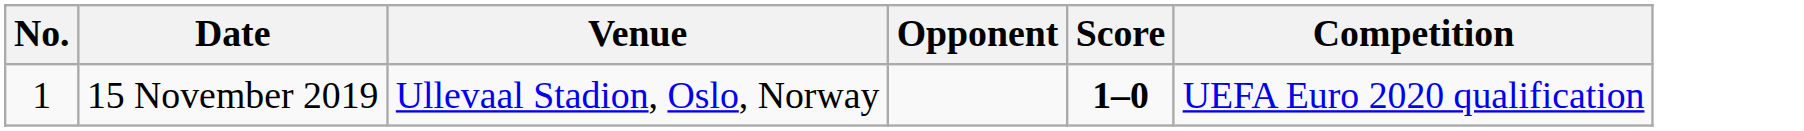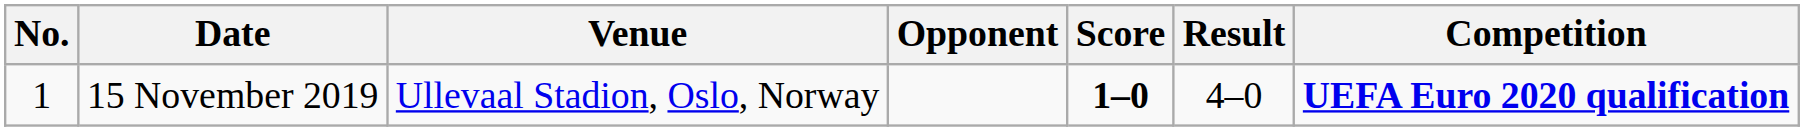+ column: Result | 4–0
15 November 2019 | Competition: normal -> bold
